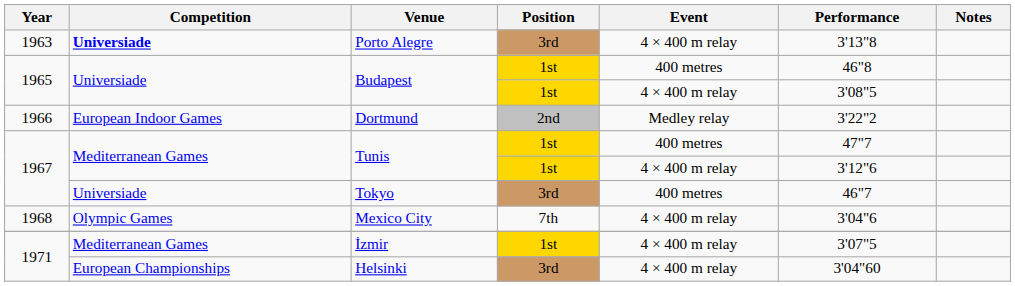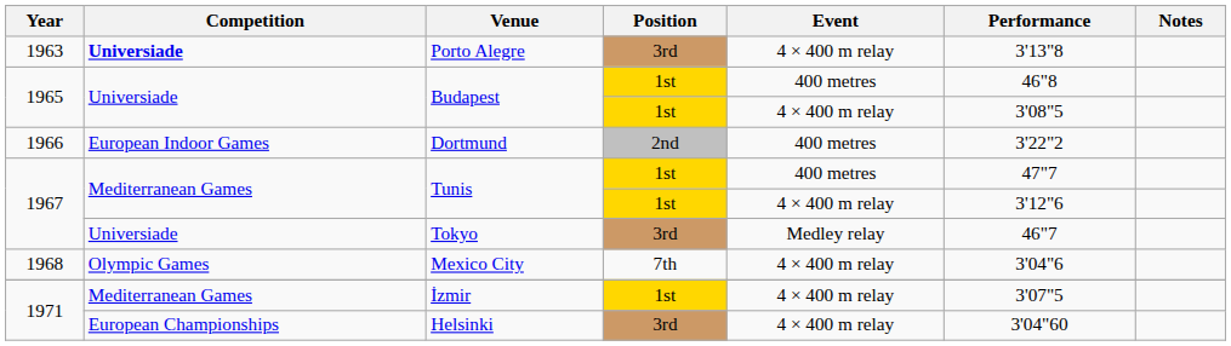Dortmund | Event: Medley relay -> 400 metres
Tokyo | Event: 400 metres -> Medley relay
